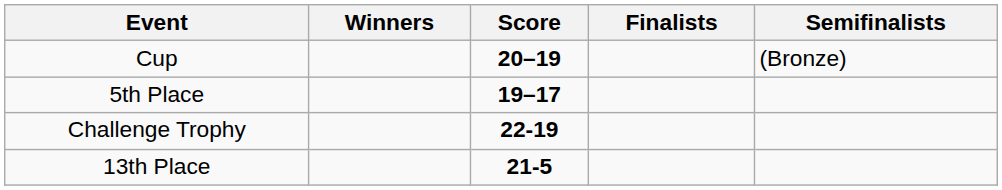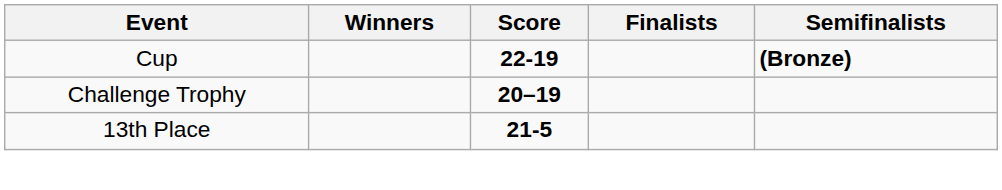Cup | Score: 20–19 -> 22-19
Cup | Semifinalists: normal -> bold
- row: 5th Place | 19–17
Challenge Trophy | Score: 22-19 -> 20–19
